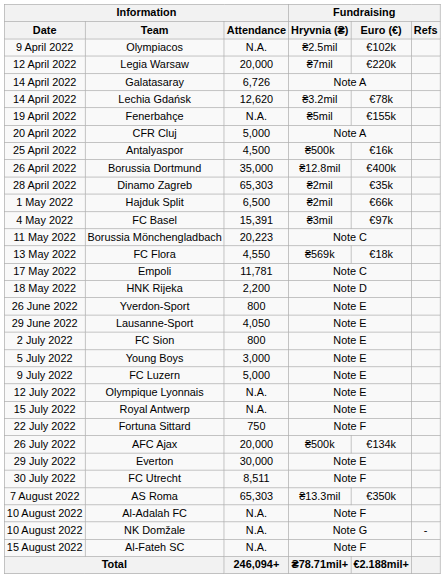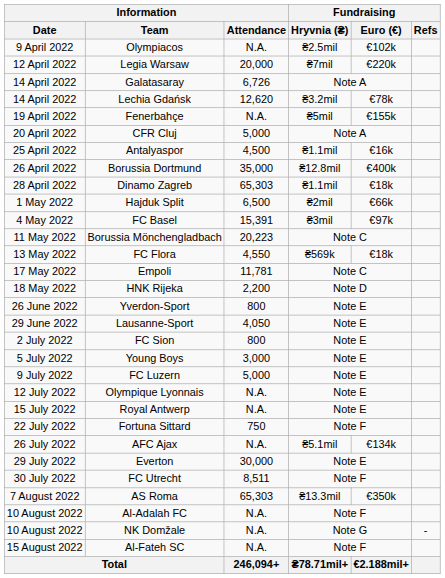Antalyaspor | Fundraising / Hryvnia (₴): ₴500k -> ₴1.1mil
Dinamo Zagreb | Fundraising / Hryvnia (₴): ₴2mil -> ₴1.1mil
Dinamo Zagreb | Fundraising / Euro (€): €35k -> €18k
AFC Ajax | Information / Attendance: 20,000 -> N.A.
AFC Ajax | Fundraising / Hryvnia (₴): ₴500k -> ₴5.1mil
